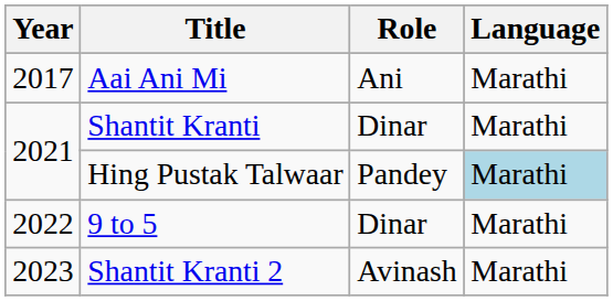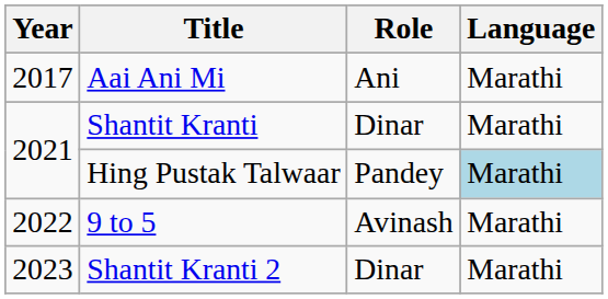9 to 5 | Role: Dinar -> Avinash
Shantit Kranti 2 | Role: Avinash -> Dinar
